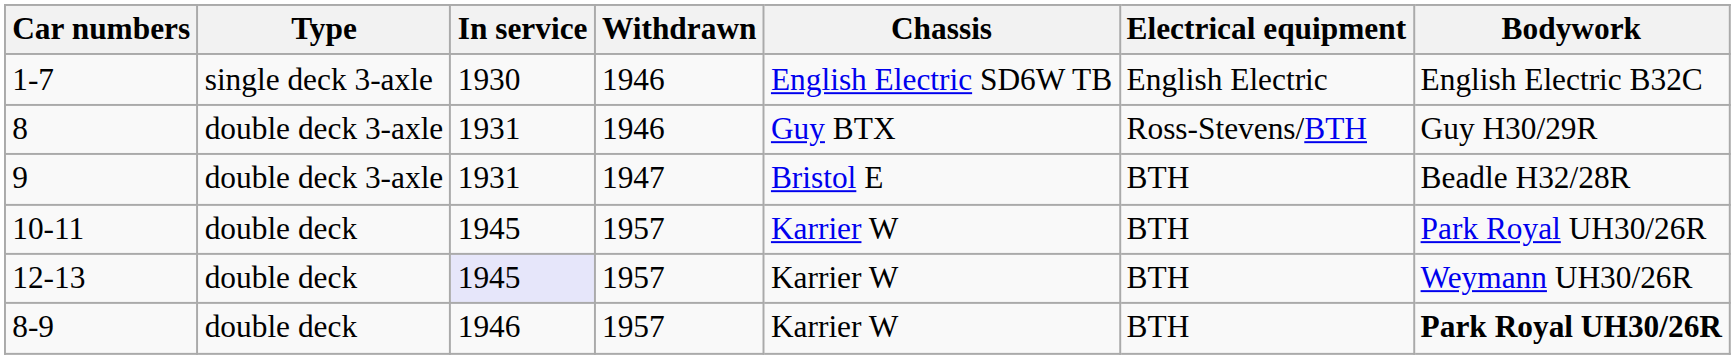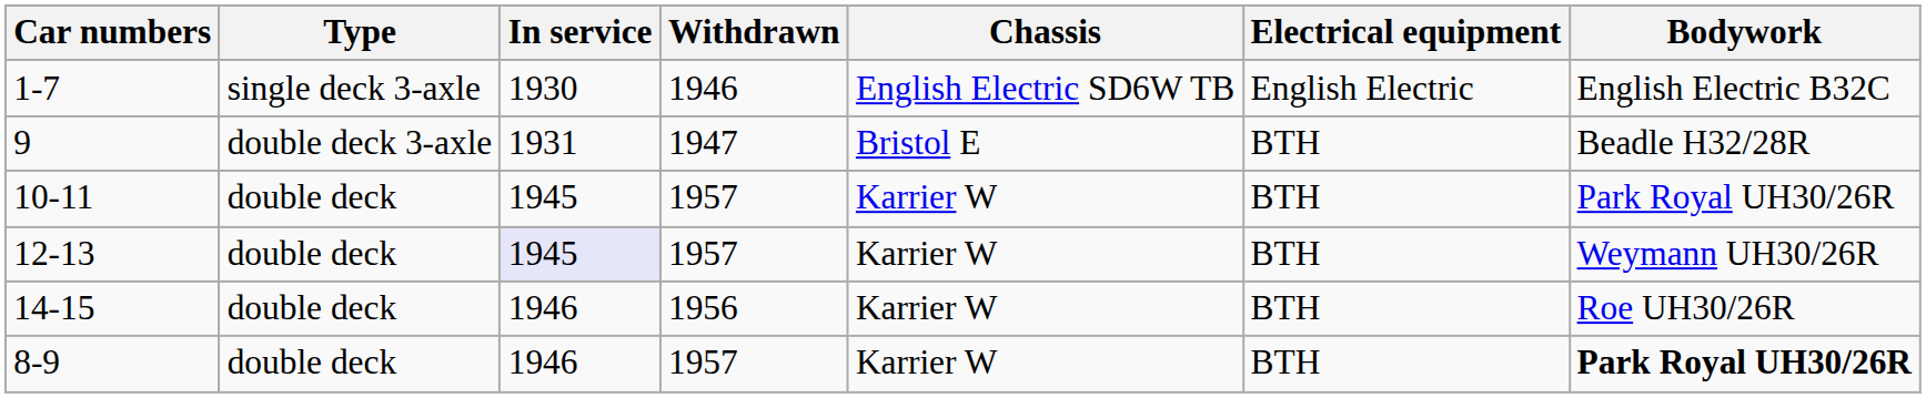- row: 8 | double deck 3-axle | 1931 | 1946 | Guy BTX | Ross-Stevens/BTH | Guy H30/29R
+ row: 14-15 | double deck | 1946 | 1956 | Karrier W | BTH | Roe UH30/26R
